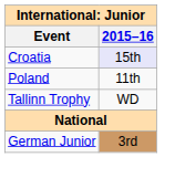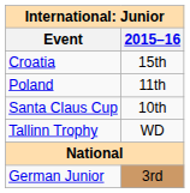Croatia | 2015–16: lavender background -> no background
+ row: Santa Claus Cup | 10th
